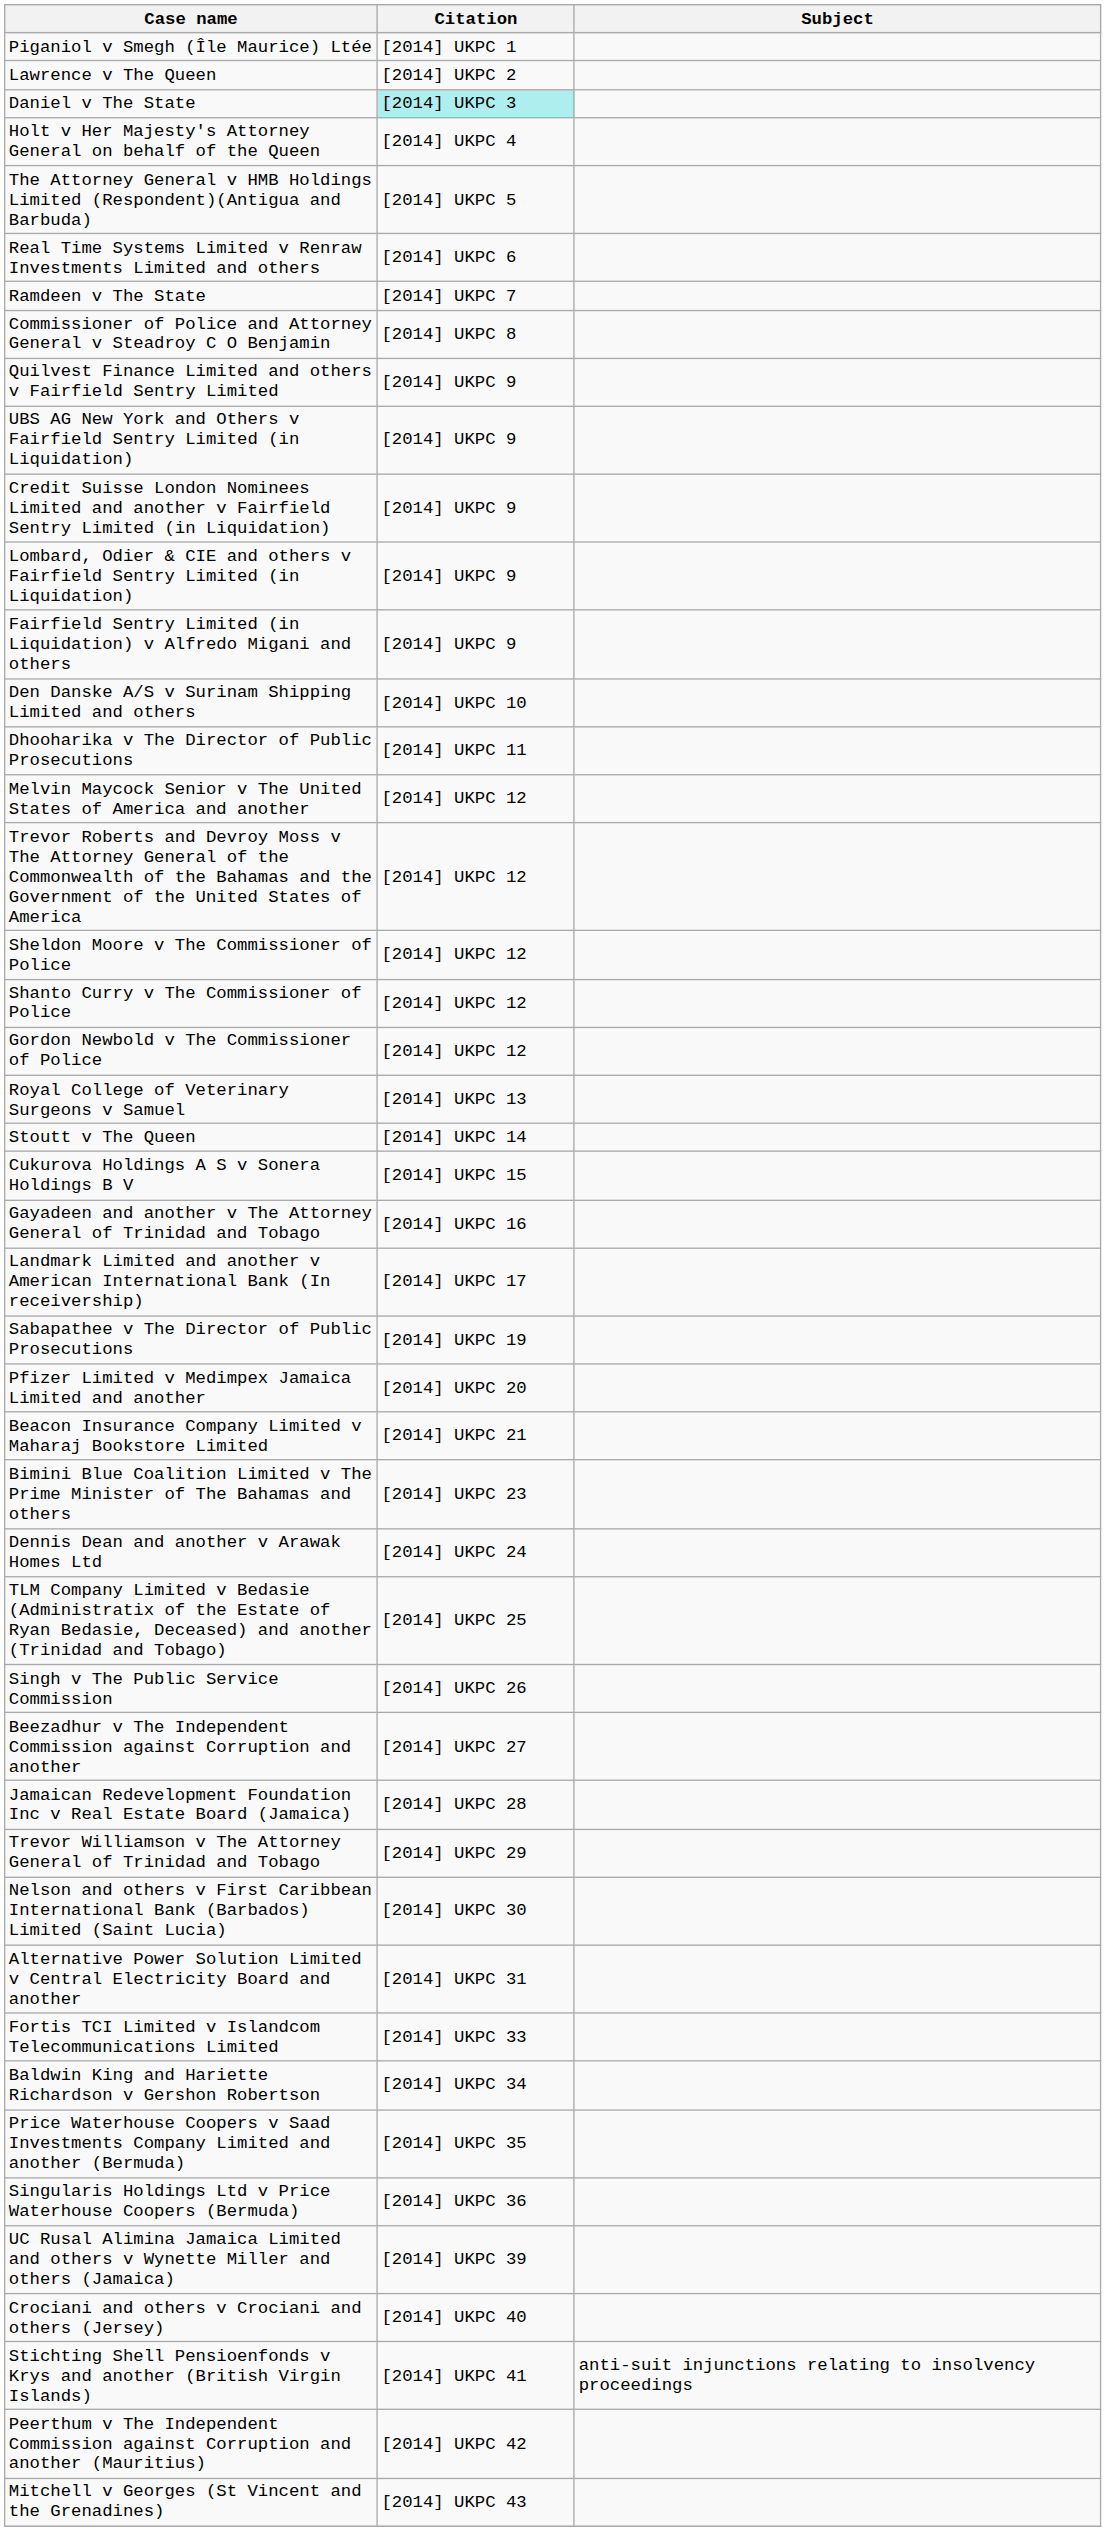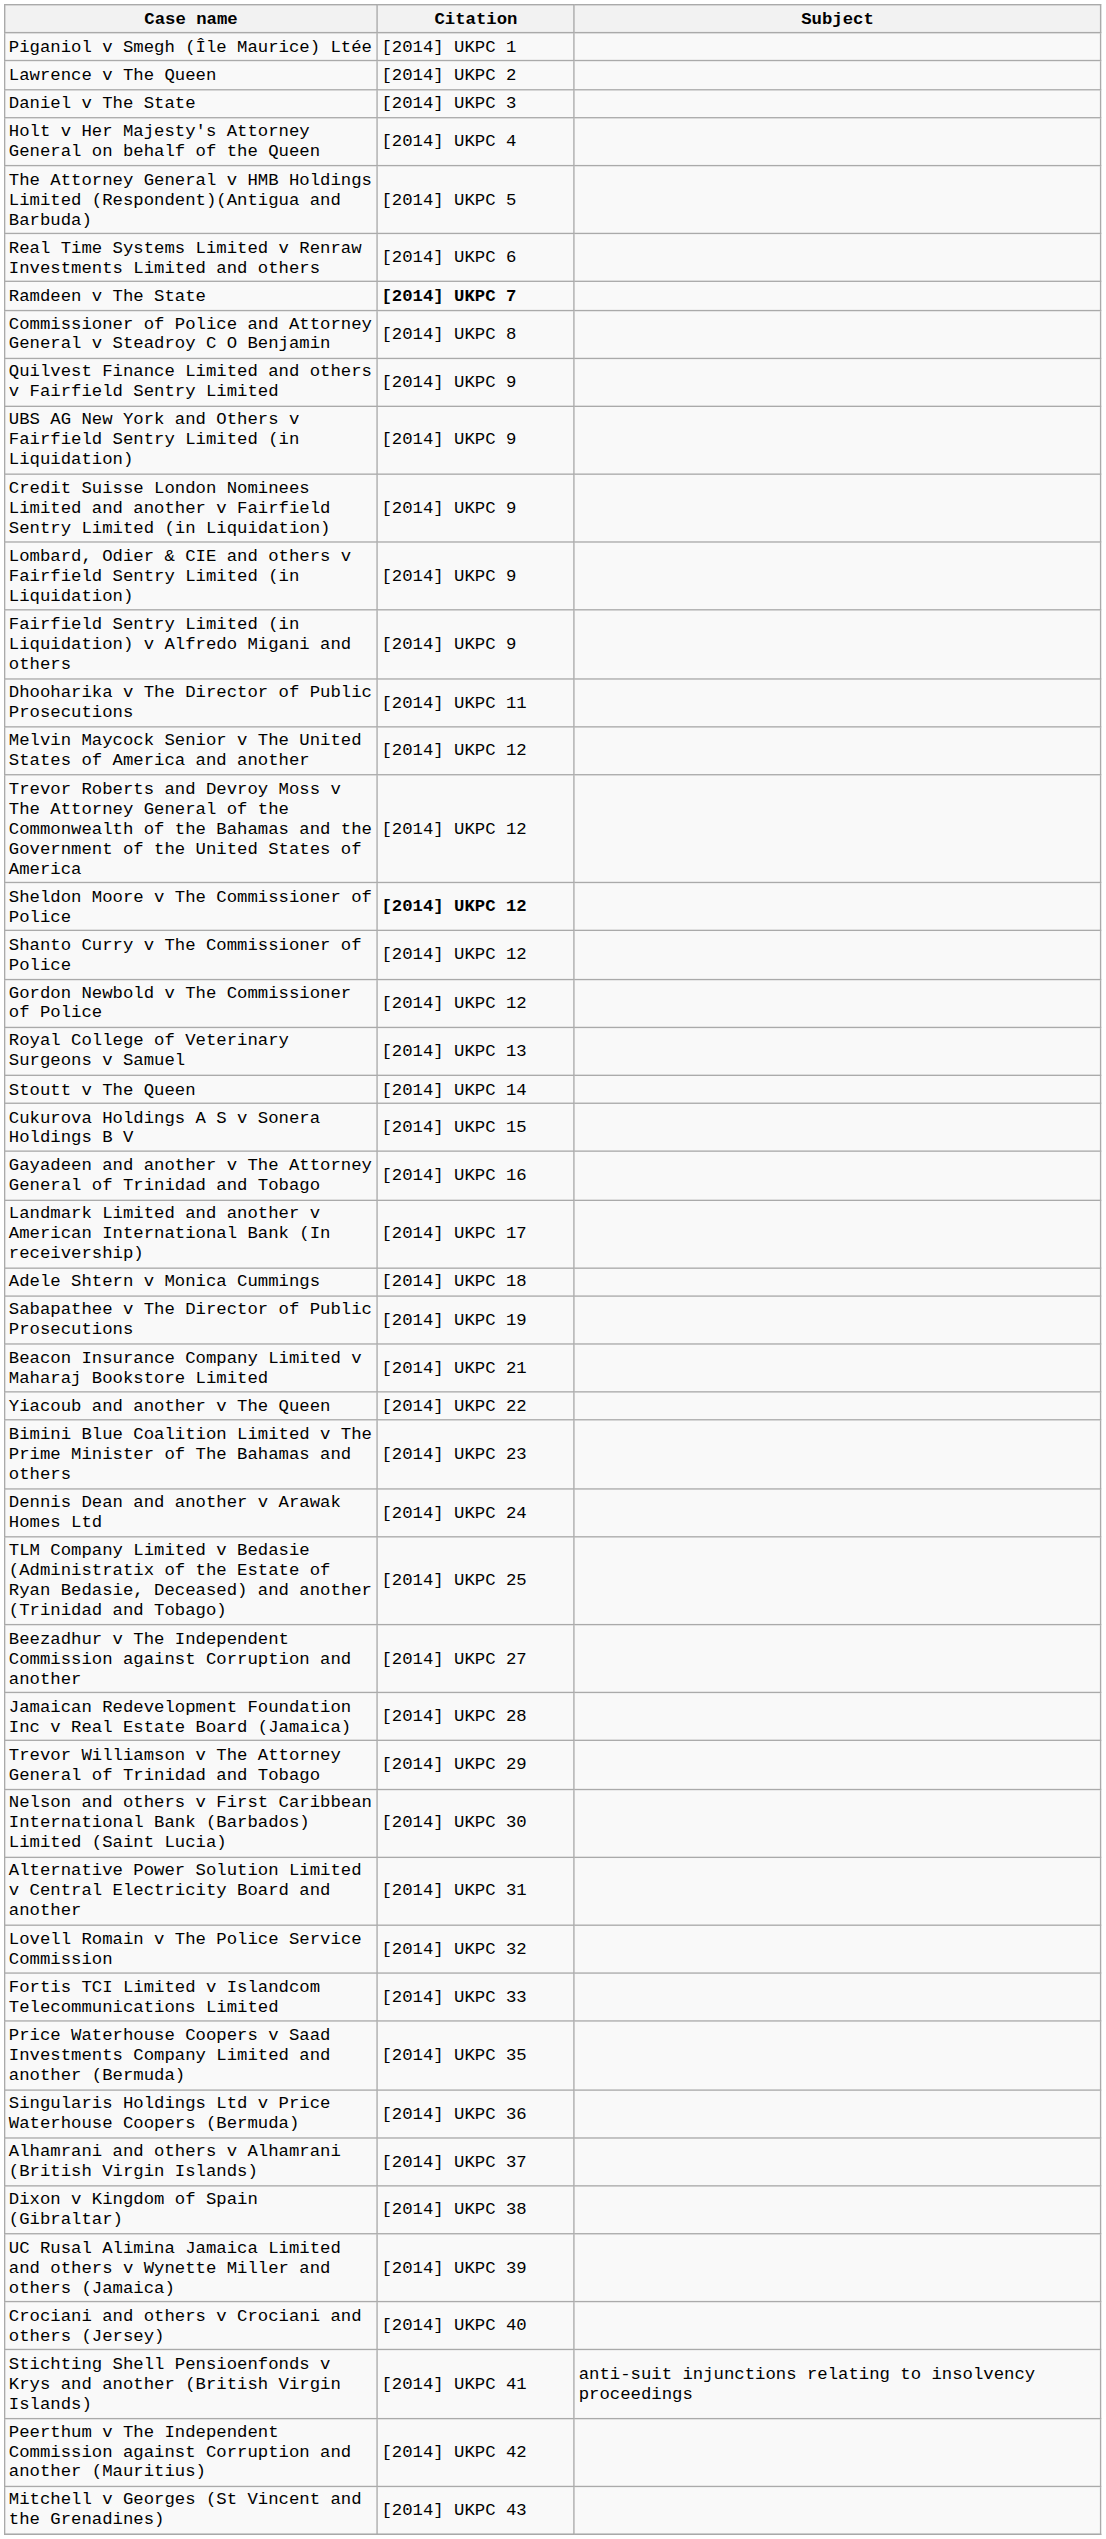Daniel v The State | Citation: paleturquoise background -> no background
Ramdeen v The State | Citation: normal -> bold
- row: Den Danske A/S v Surinam Shipping Limited and others | [2014] UKPC 10
Sheldon Moore v The Commissioner of Police | Citation: normal -> bold
+ row: Adele Shtern v Monica Cummings | [2014] UKPC 18
- row: Pfizer Limited v Medimpex Jamaica Limited and another | [2014] UKPC 20
+ row: Yiacoub and another v The Queen | [2014] UKPC 22
- row: Singh v The Public Service Commission | [2014] UKPC 26
+ row: Lovell Romain v The Police Service Commission | [2014] UKPC 32
- row: Baldwin King and Hariette Richardson v Gershon Robertson | [2014] UKPC 34
+ row: Alhamrani and others v Alhamrani (British Virgin Islands) | [2014] UKPC 37
+ row: Dixon v Kingdom of Spain (Gibraltar) | [2014] UKPC 38
